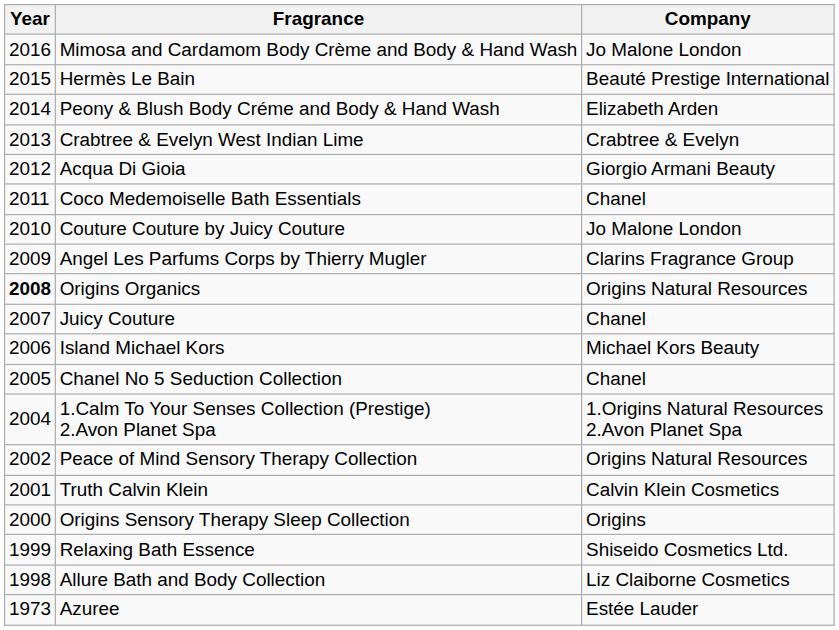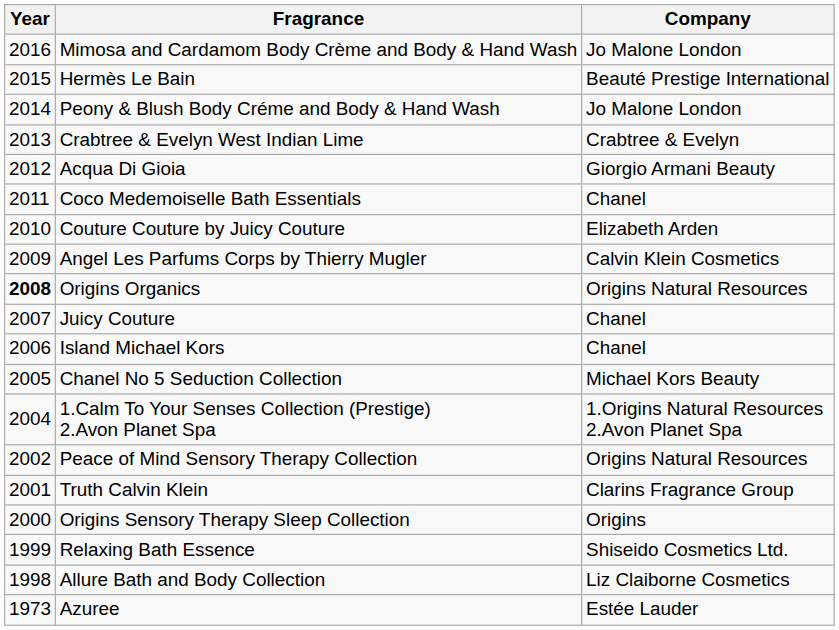Peony & Blush Body Créme and Body & Hand Wash | Company: Elizabeth Arden -> Jo Malone London
Couture Couture by Juicy Couture | Company: Jo Malone London -> Elizabeth Arden
Angel Les Parfums Corps by Thierry Mugler | Company: Clarins Fragrance Group -> Calvin Klein Cosmetics
Island Michael Kors | Company: Michael Kors Beauty -> Chanel
Chanel No 5 Seduction Collection | Company: Chanel -> Michael Kors Beauty
Truth Calvin Klein | Company: Calvin Klein Cosmetics -> Clarins Fragrance Group
